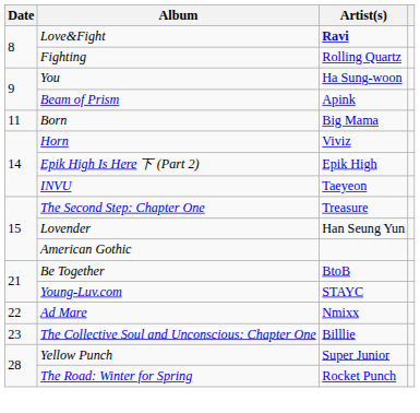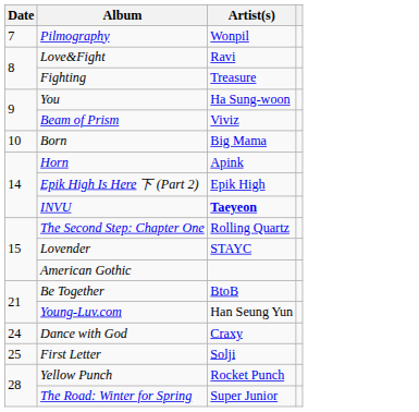+ row: 7 | Pilmography | Wonpil
Love&Fight | Artist(s): bold -> normal
Fighting | Artist(s): Rolling Quartz -> Treasure
Beam of Prism | Artist(s): Apink -> Viviz
Born | Date: 11 -> 10
Horn | Artist(s): Viviz -> Apink
INVU | Artist(s): normal -> bold
The Second Step: Chapter One | Artist(s): Treasure -> Rolling Quartz
Lovender | Artist(s): Han Seung Yun -> STAYC
Young-Luv.com | Artist(s): STAYC -> Han Seung Yun
- row: 22 | Ad Mare | Nmixx
- row: 23 | The Collective Soul and Unconscious: Chapter One | Billlie
+ row: 24 | Dance with God | Craxy
+ row: 25 | First Letter | Solji
Yellow Punch | Artist(s): Super Junior -> Rocket Punch
The Road: Winter for Spring | Artist(s): Rocket Punch -> Super Junior
